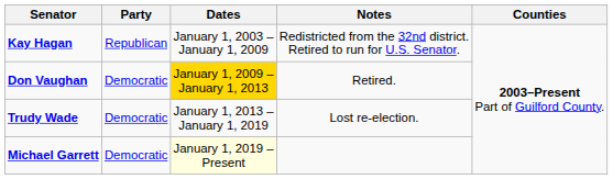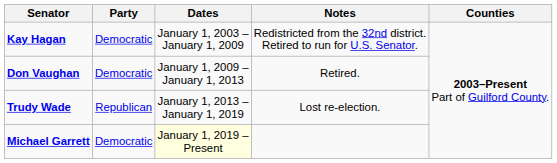Kay Hagan | Party: Republican -> Democratic
Don Vaughan | Dates: gold background -> no background
Trudy Wade | Party: Democratic -> Republican
